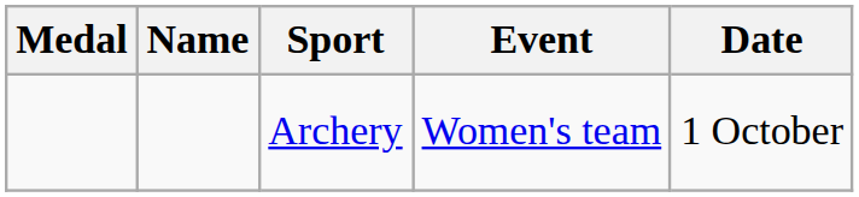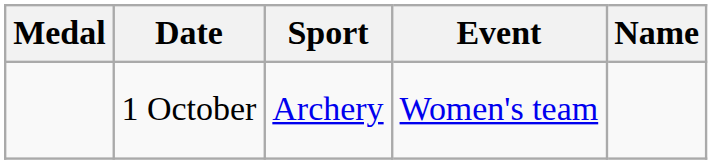columns swapped: Name <-> Date
